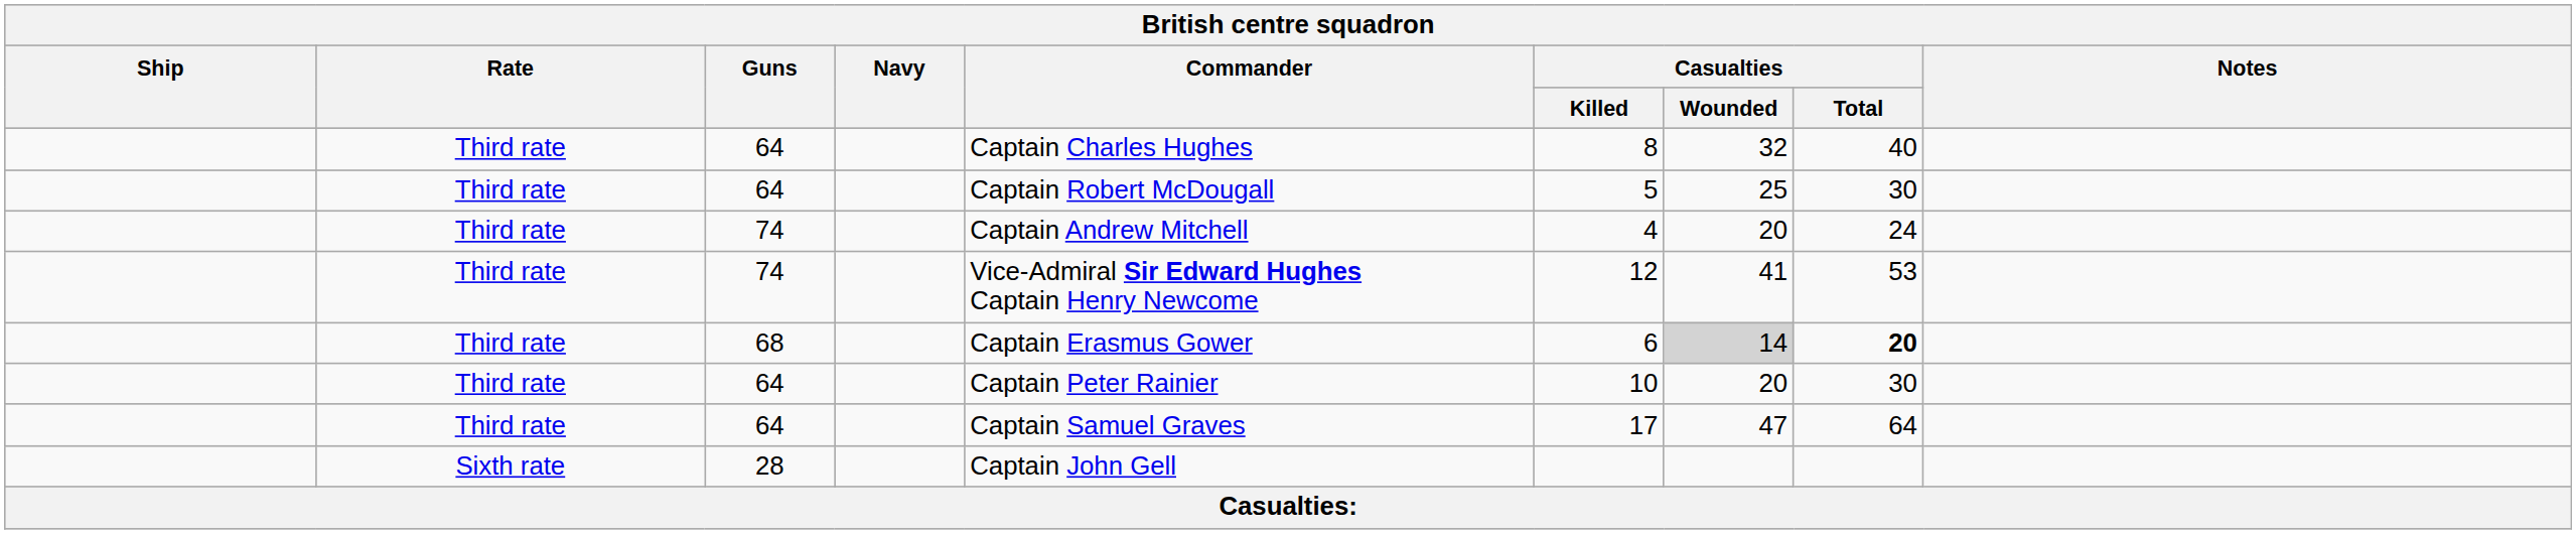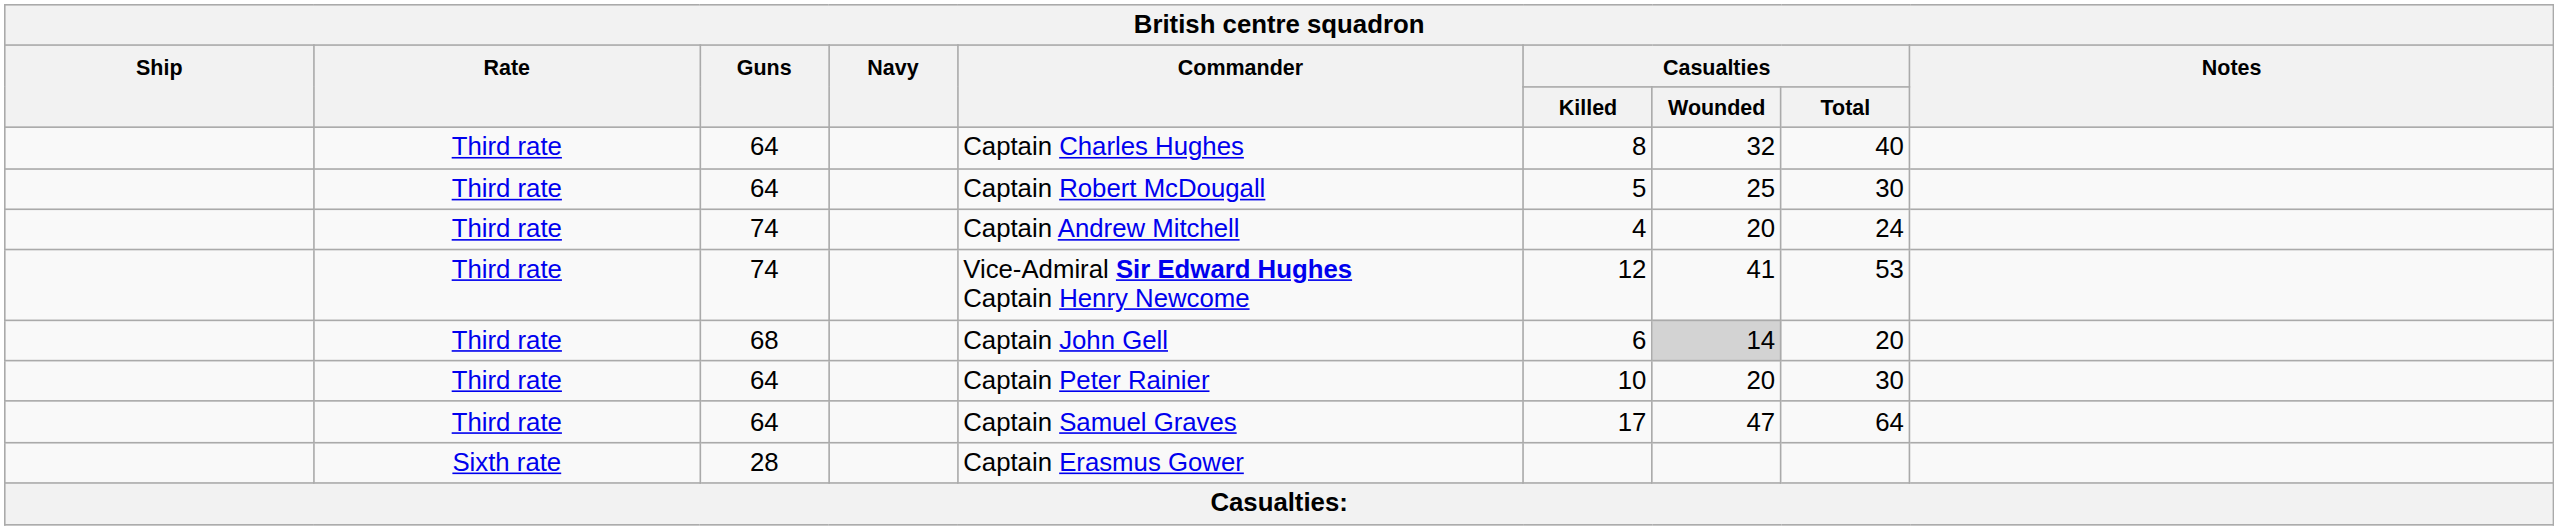68 | Commander: Captain Erasmus Gower -> Captain John Gell
68 | Casualties / Total: bold -> normal
28 | Commander: Captain John Gell -> Captain Erasmus Gower
